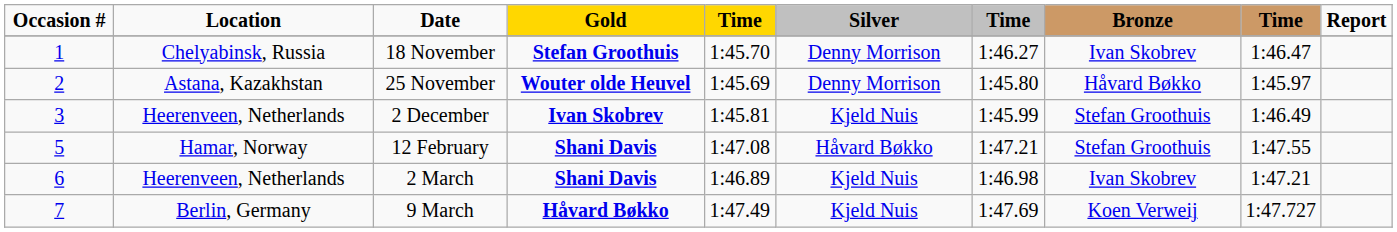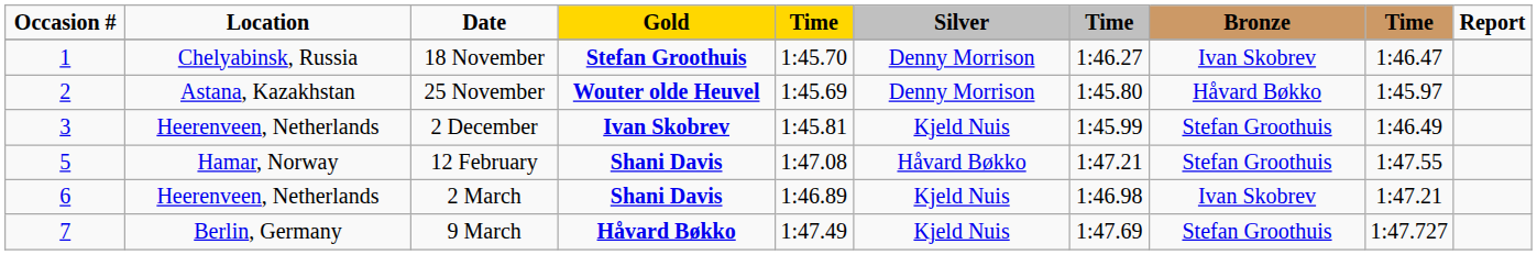9 March | Bronze: Koen Verweij -> Stefan Groothuis
